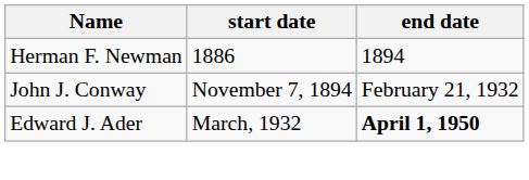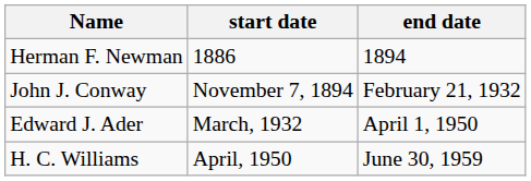Edward J. Ader | end date: bold -> normal
+ row: H. C. Williams | April, 1950 | June 30, 1959
